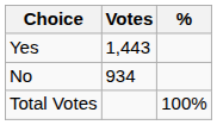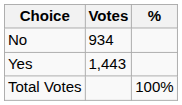rows swapped: Yes <-> No
